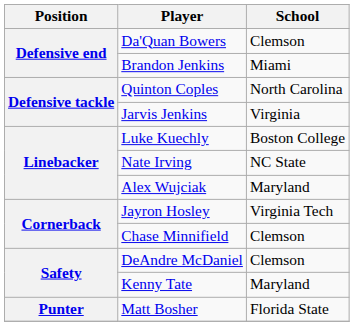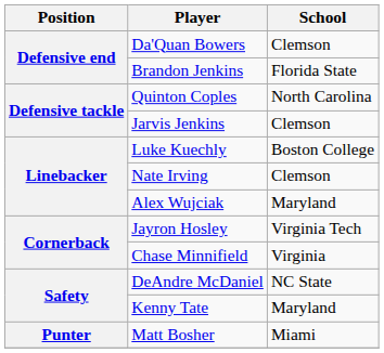Brandon Jenkins | School: Miami -> Florida State
Jarvis Jenkins | School: Virginia -> Clemson
Nate Irving | School: NC State -> Clemson
Chase Minnifield | School: Clemson -> Virginia
DeAndre McDaniel | School: Clemson -> NC State
Matt Bosher | School: Florida State -> Miami
